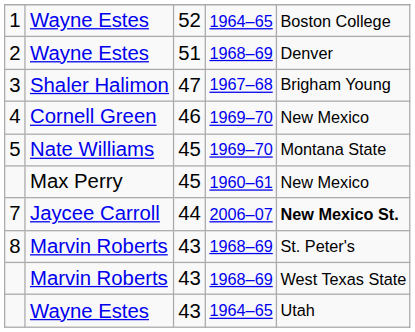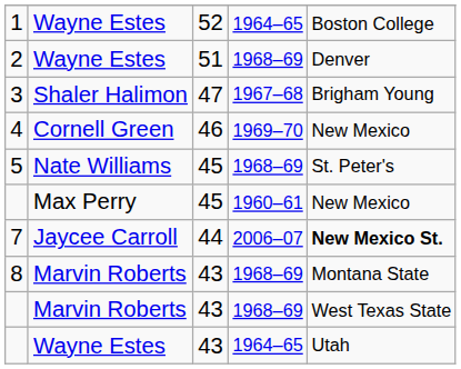5 | column 4: 1969–70 -> 1968–69
5 | column 5: Montana State -> St. Peter's
8 | column 5: St. Peter's -> Montana State
